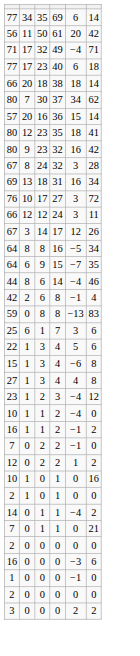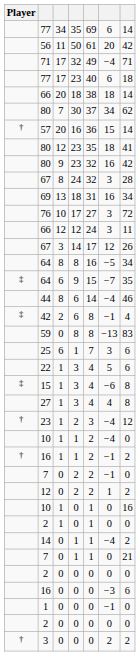+ column: Player | † | ‡ | ‡ | ‡ | † | † | †
